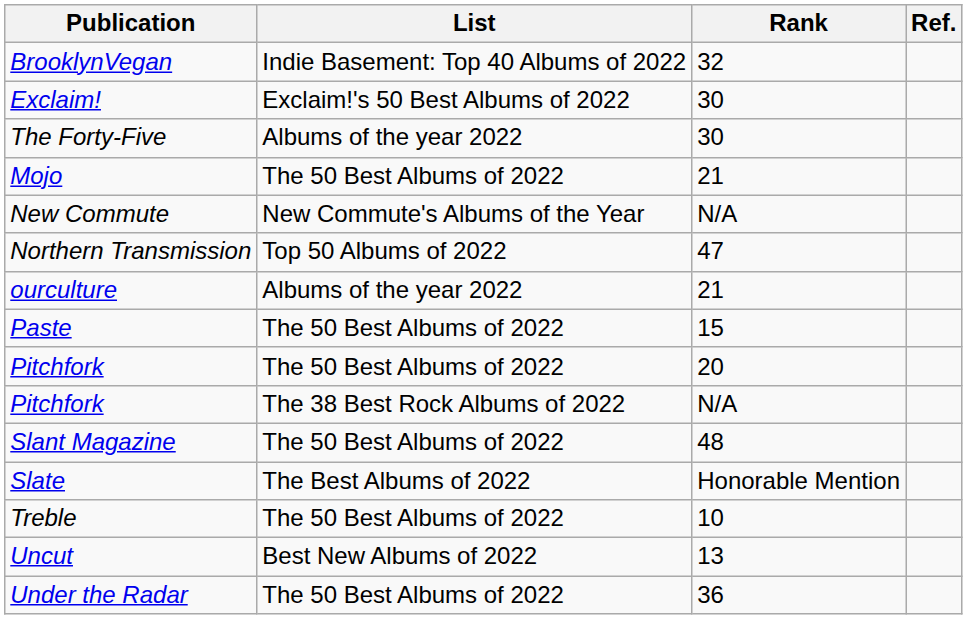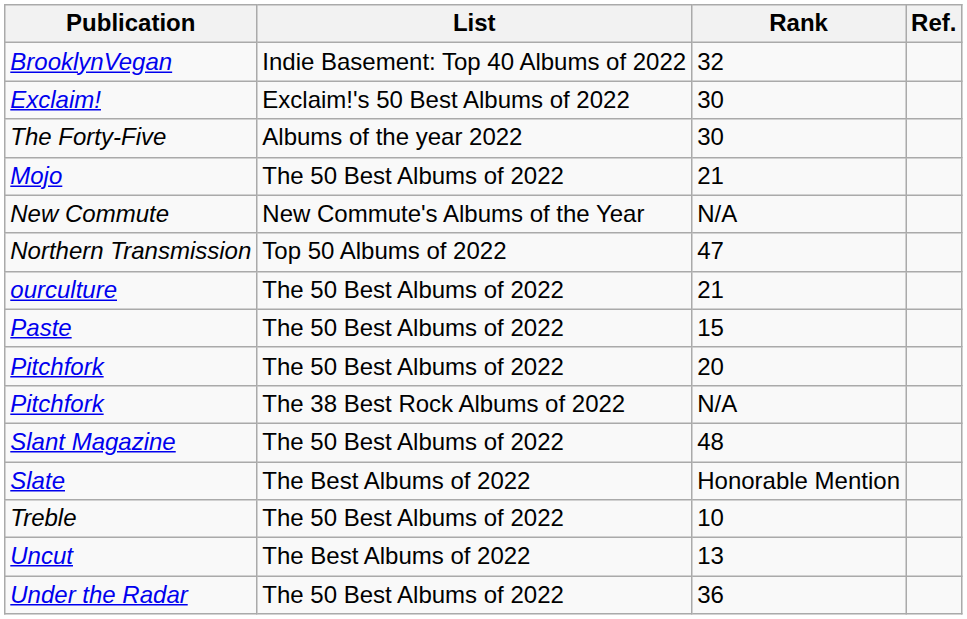ourculture | List: Albums of the year 2022 -> The 50 Best Albums of 2022
Uncut | List: Best New Albums of 2022 -> The Best Albums of 2022
